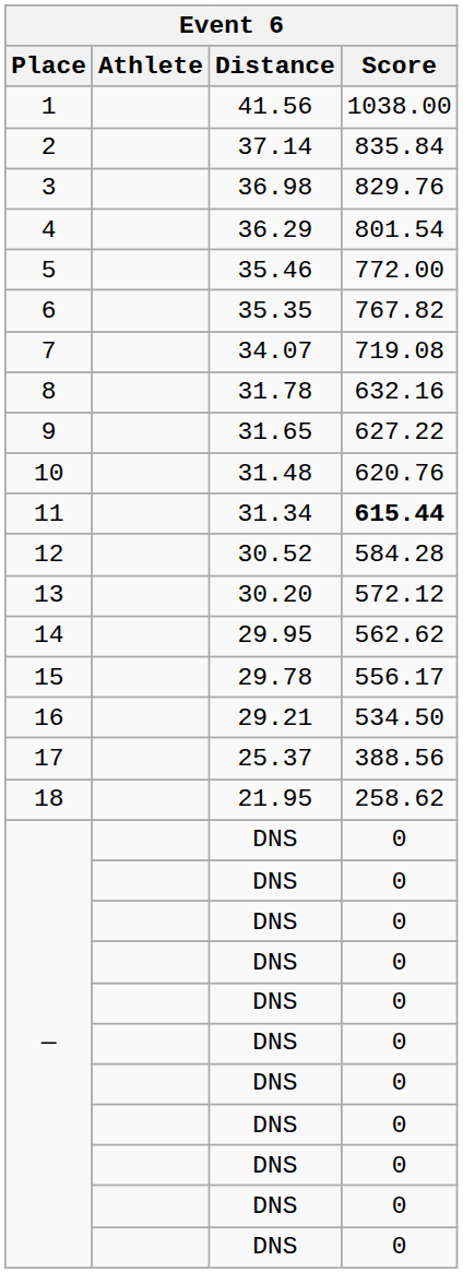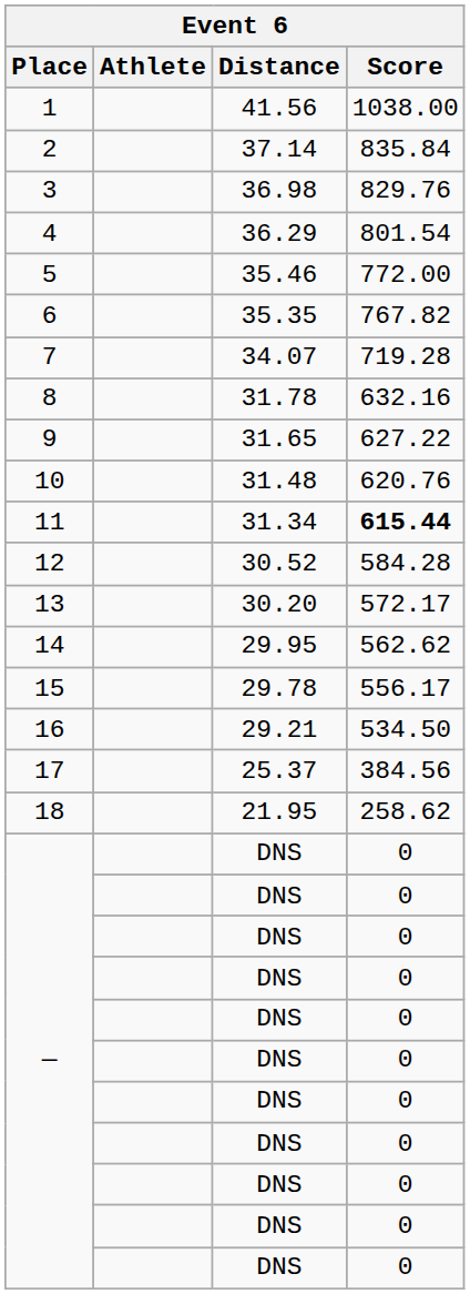7 | Score: 719.08 -> 719.28
13 | Score: 572.12 -> 572.17
17 | Score: 388.56 -> 384.56
